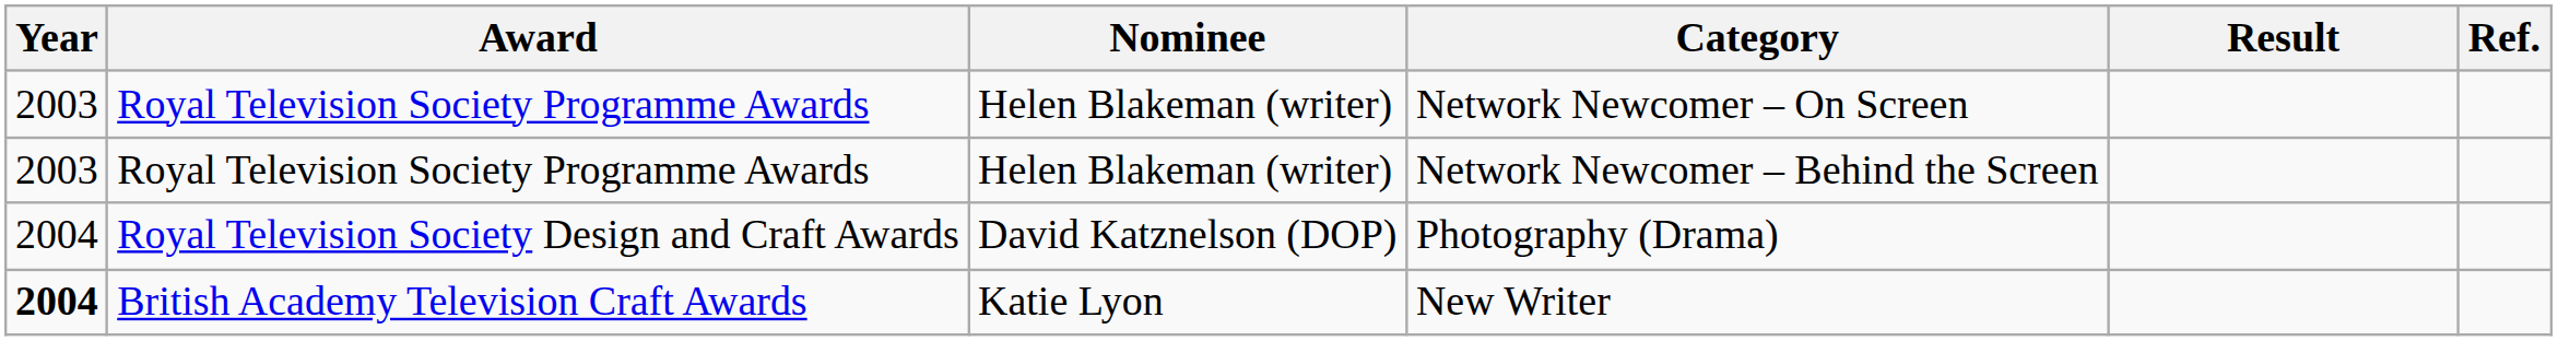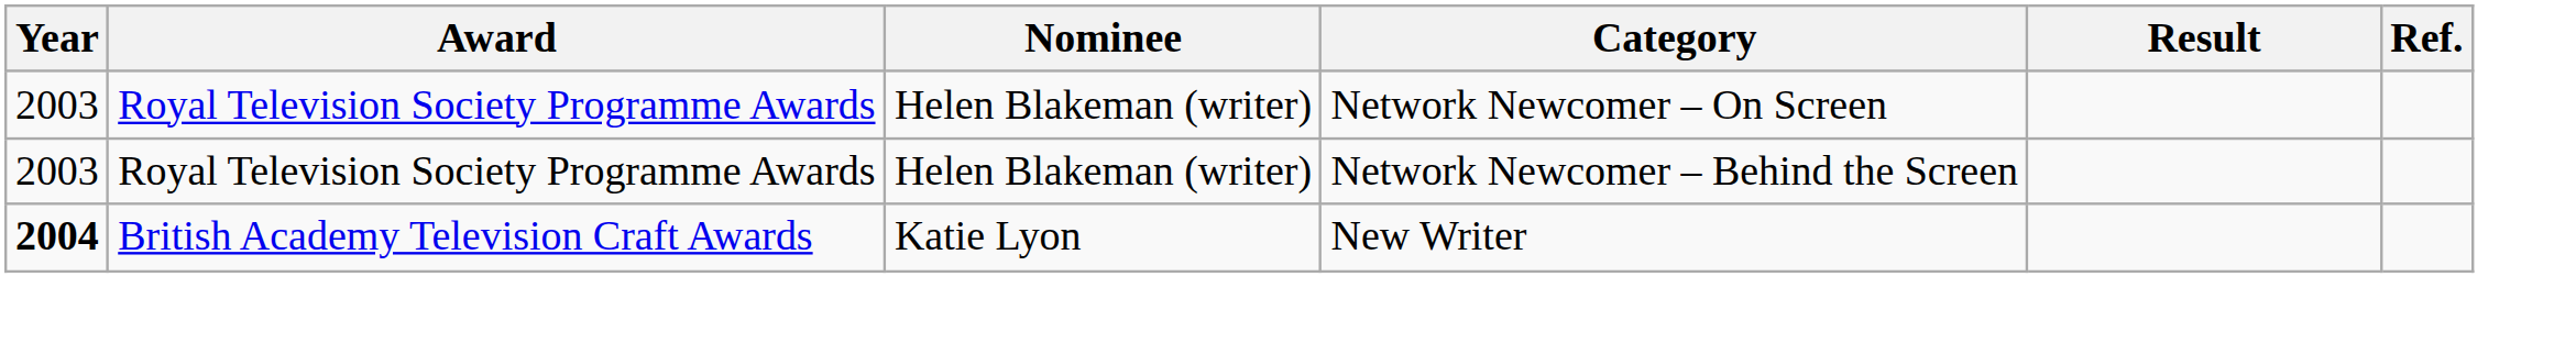- row: 2004 | Royal Television Society Design and Craft Awards | David Katznelson (DOP) | Photography (Drama)
